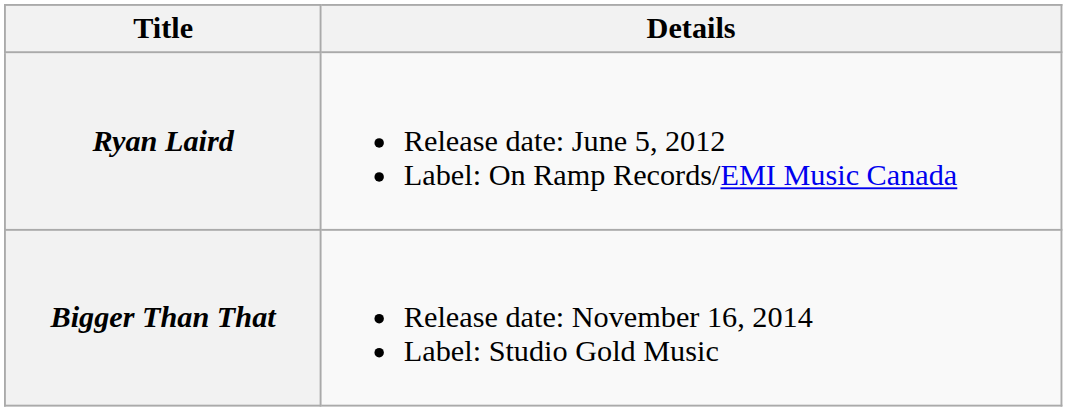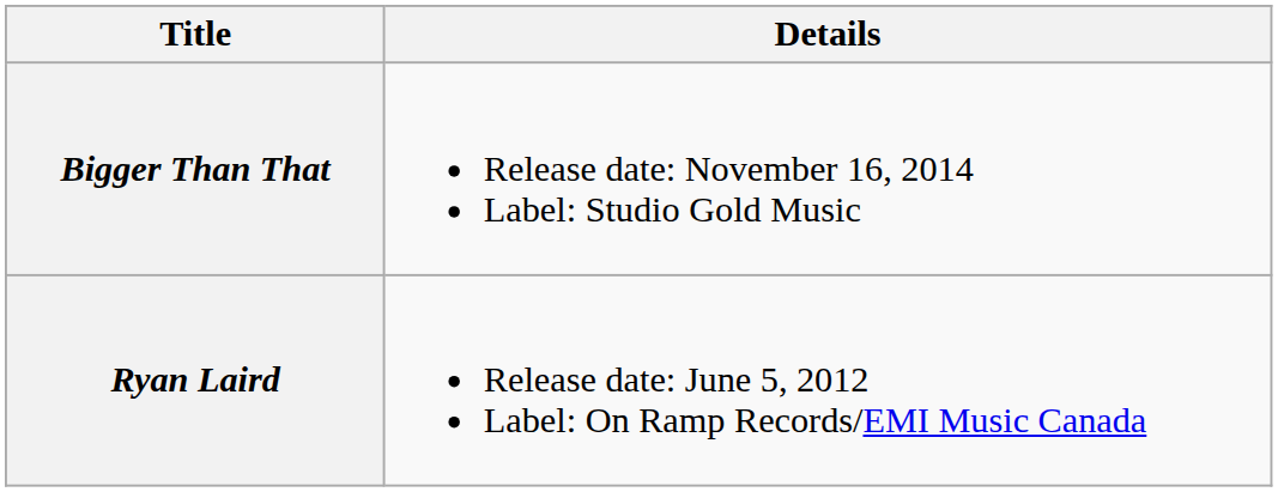rows swapped: Ryan Laird <-> Bigger Than That
